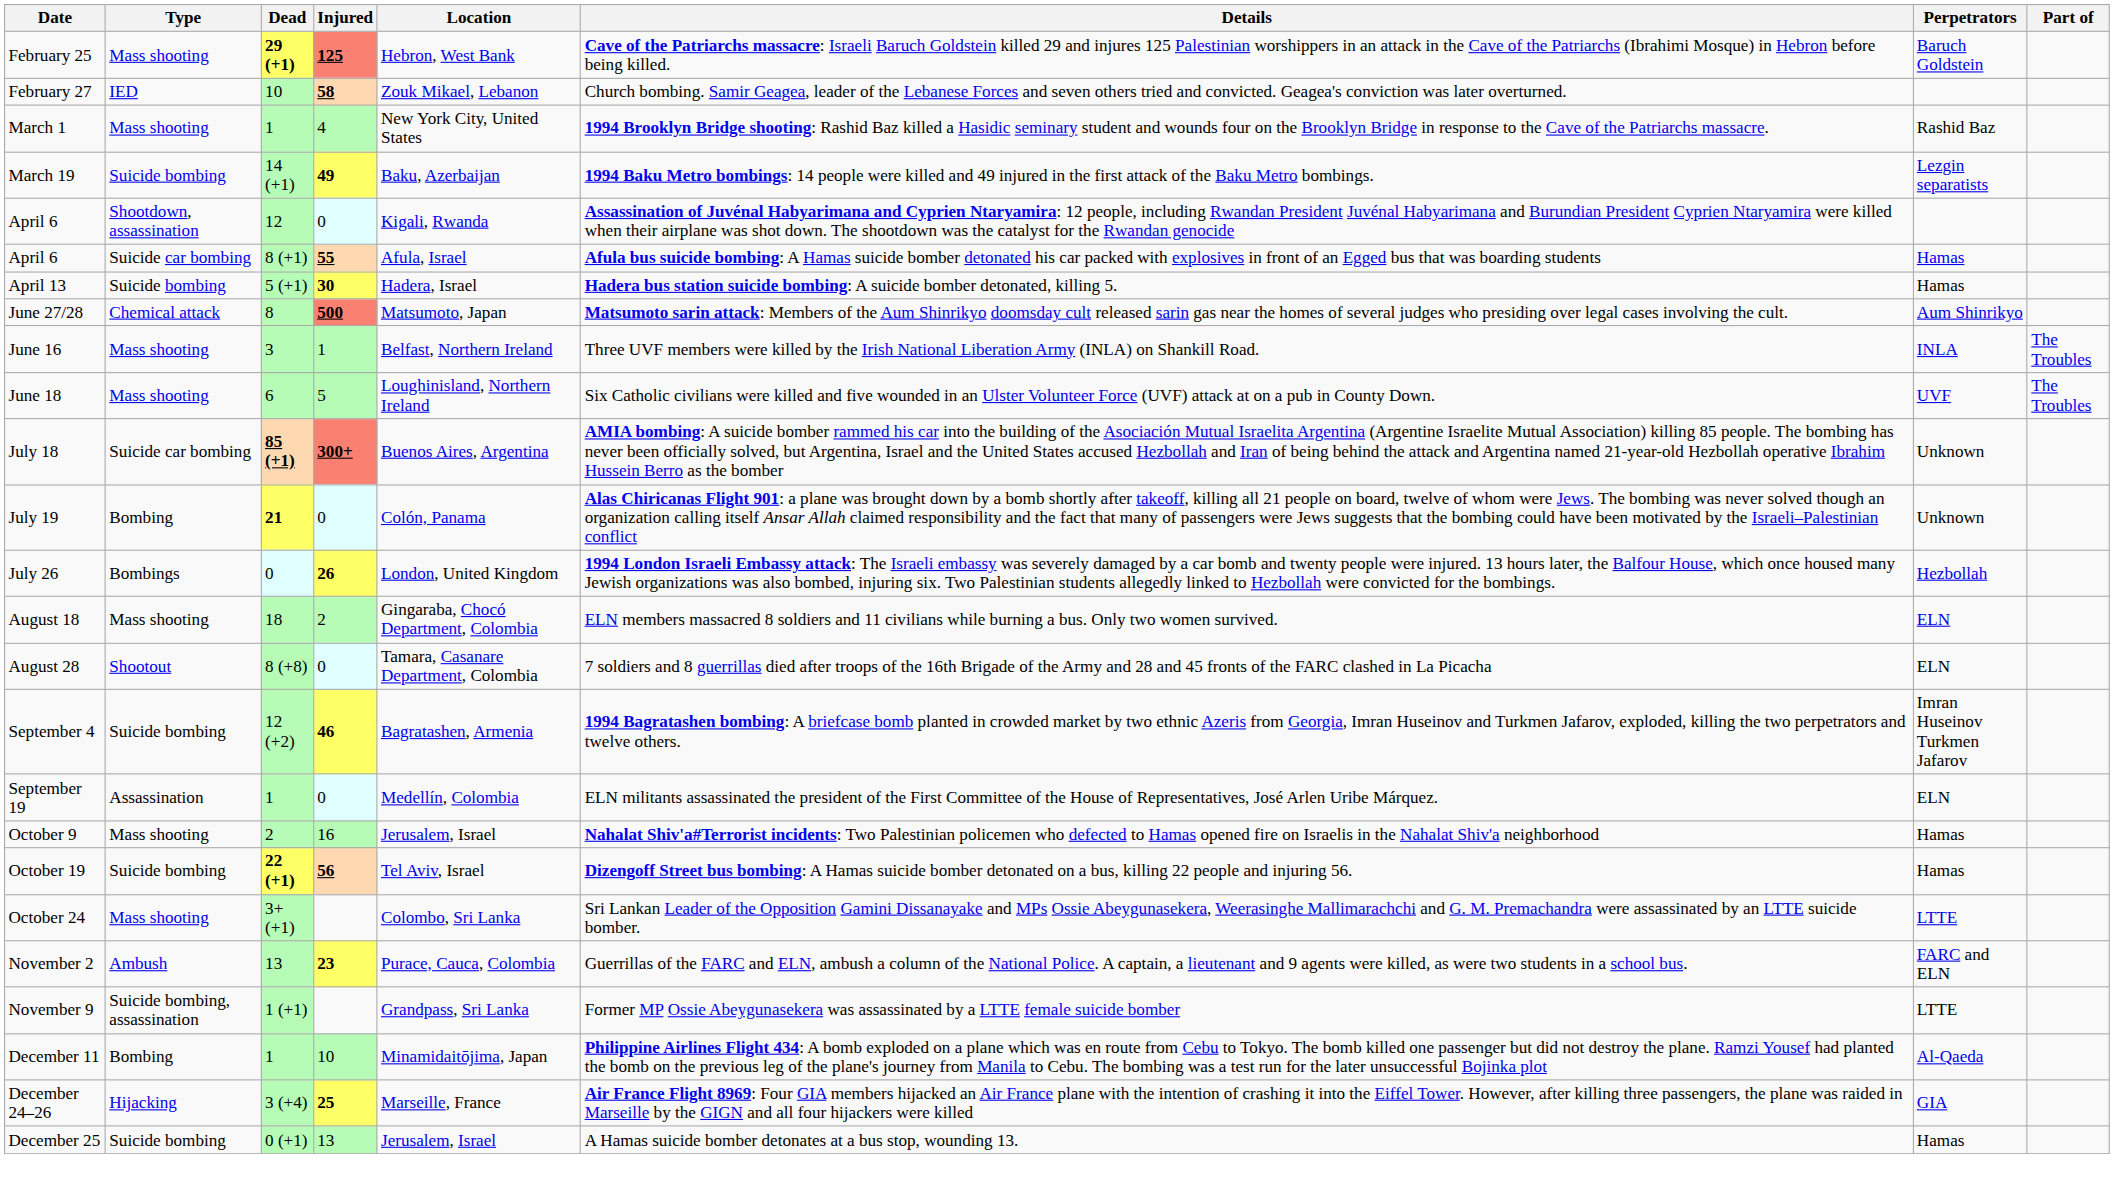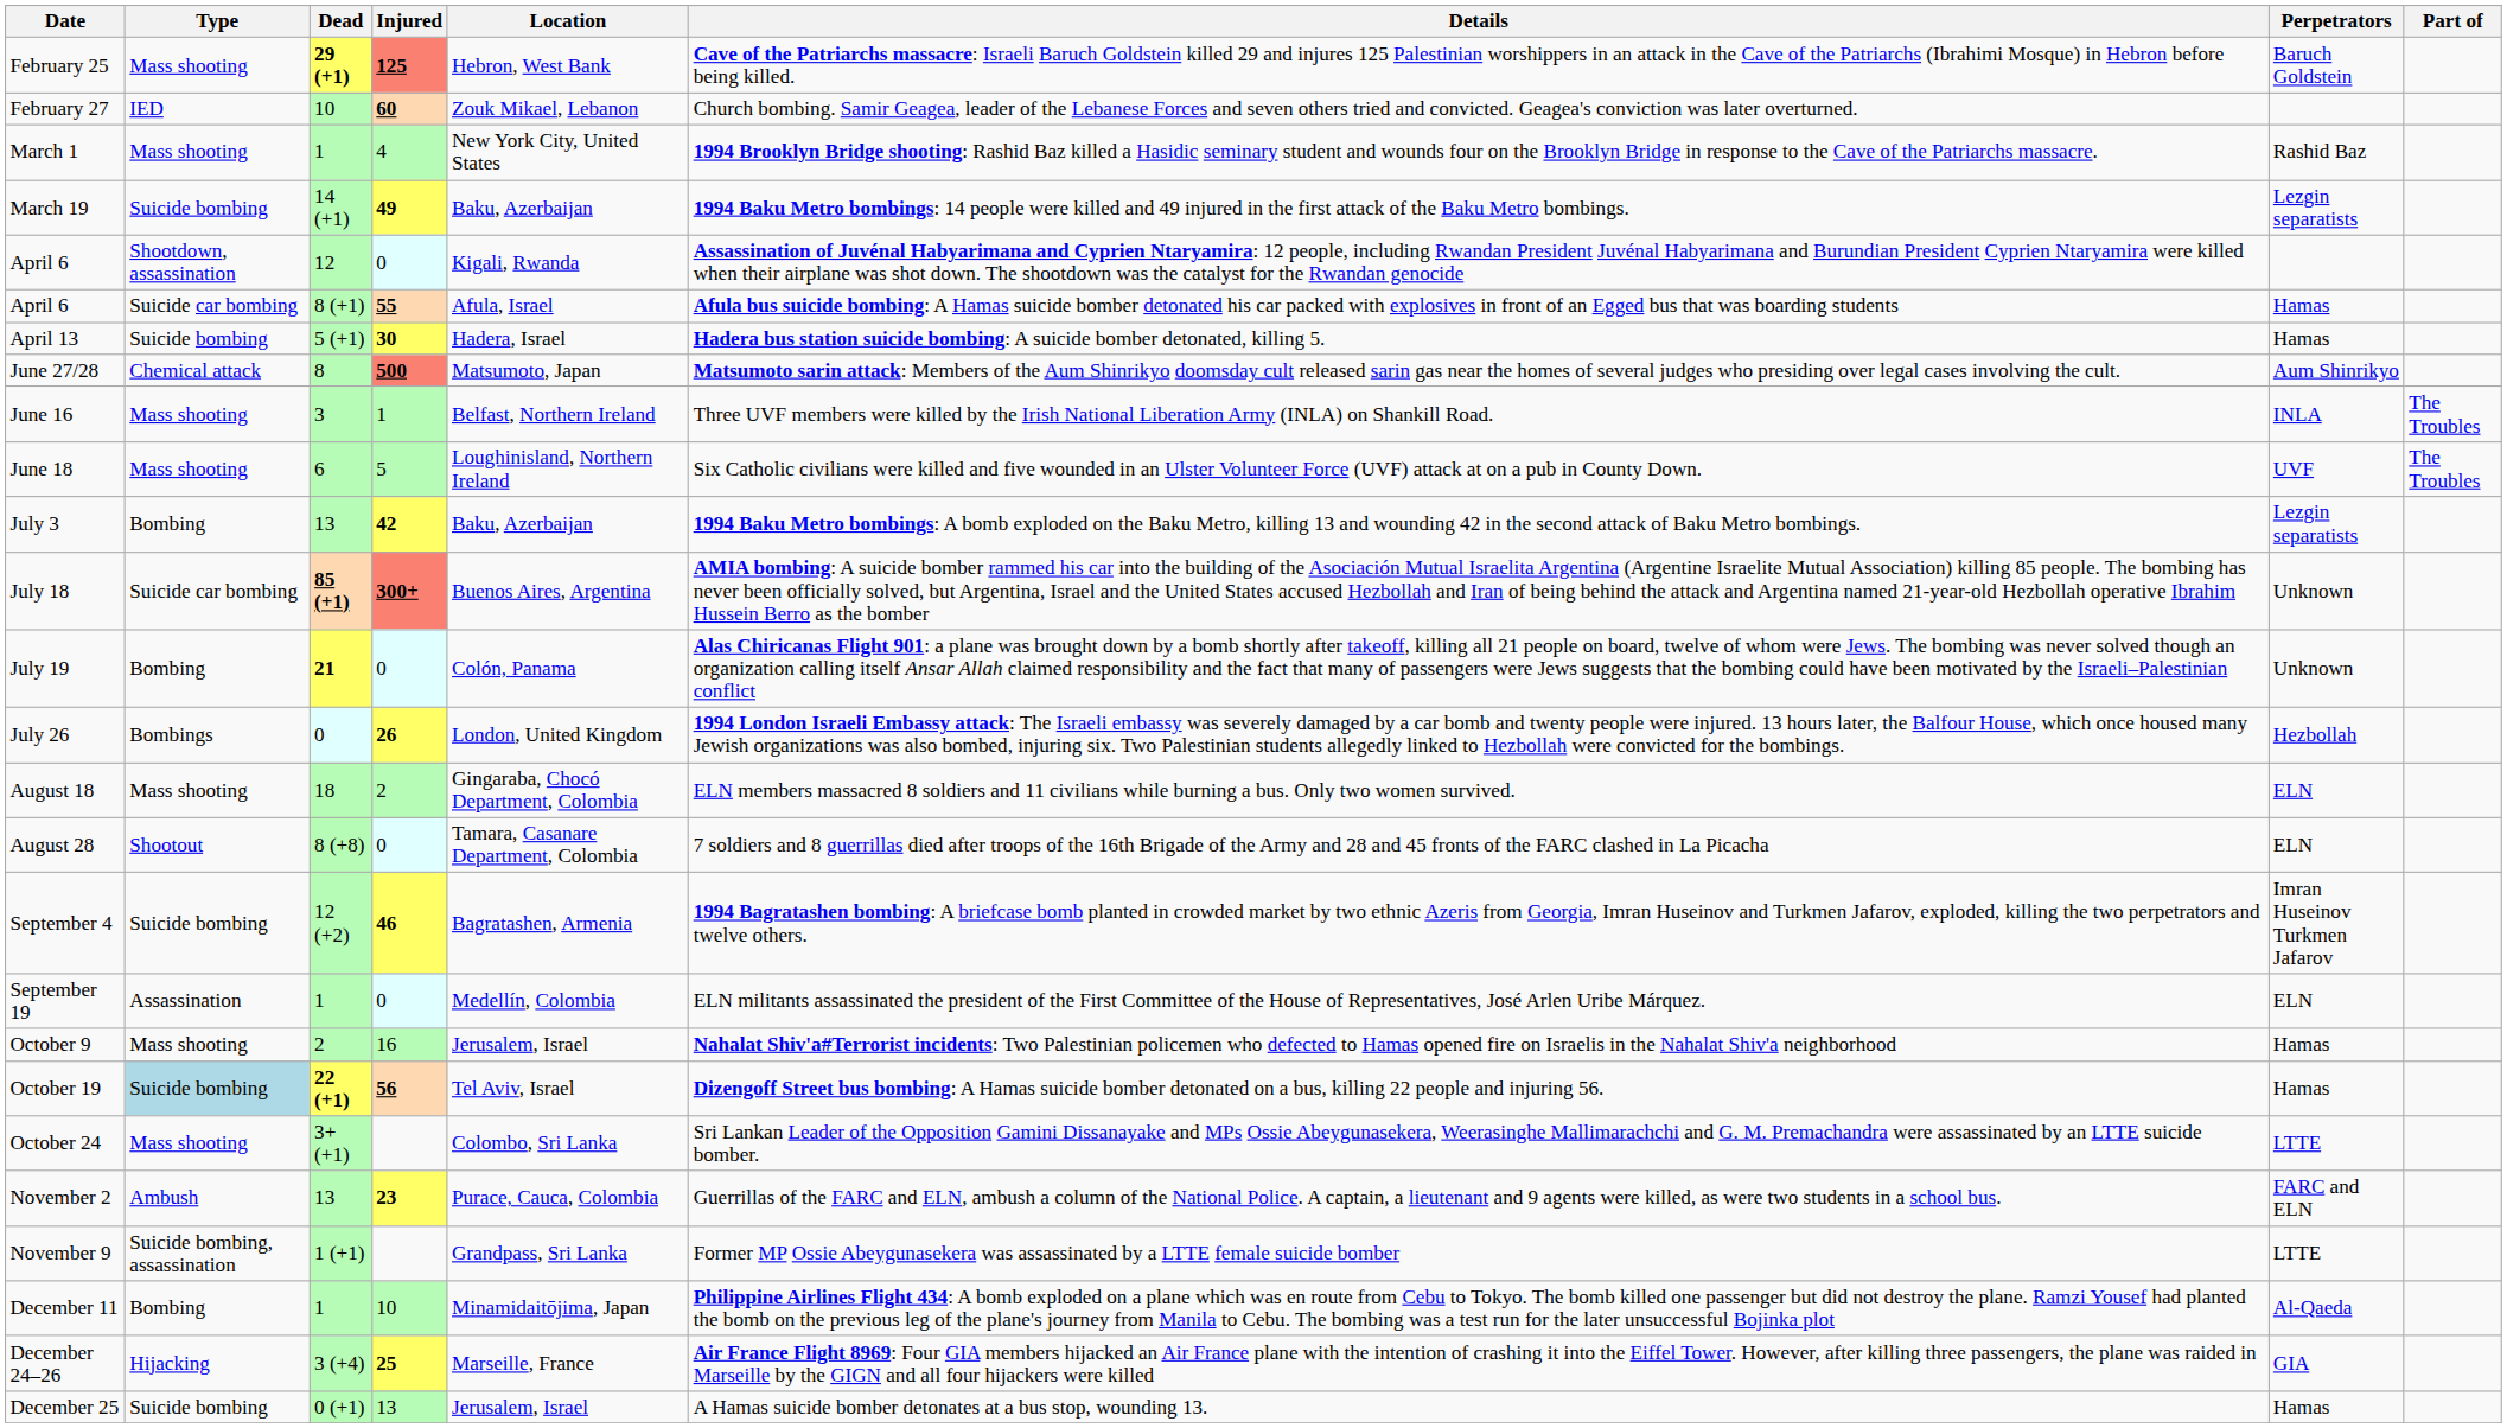February 27 | Injured: 58 -> 60
+ row: July 3 | Bombing | 13 | 42 | Baku, Azerbaijan | 1994 Baku Metro bombings: A bomb exploded on the Baku Metro, killing 13 and wounding 42 in the second attack of Baku Metro bombings. | Lezgin separatists
October 19 | Type: no background -> lightblue background
